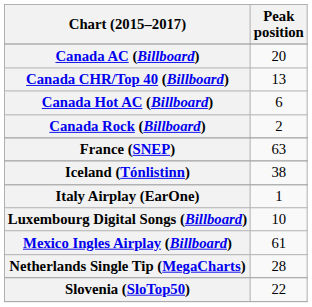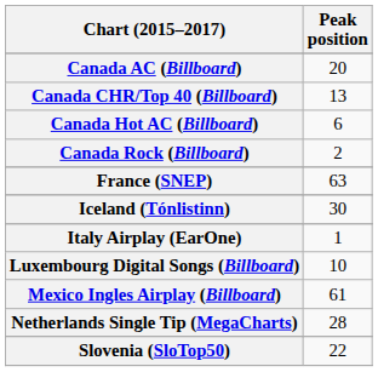Iceland (Tónlistinn) | Peak position: 38 -> 30
